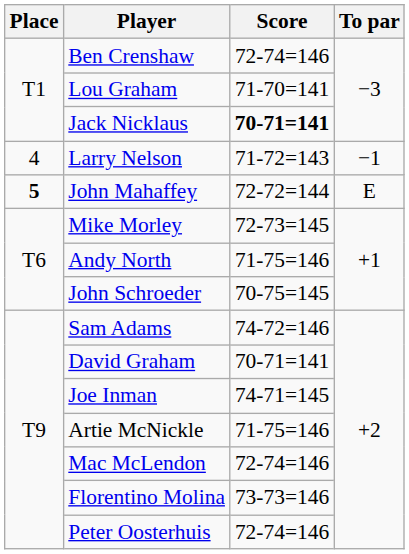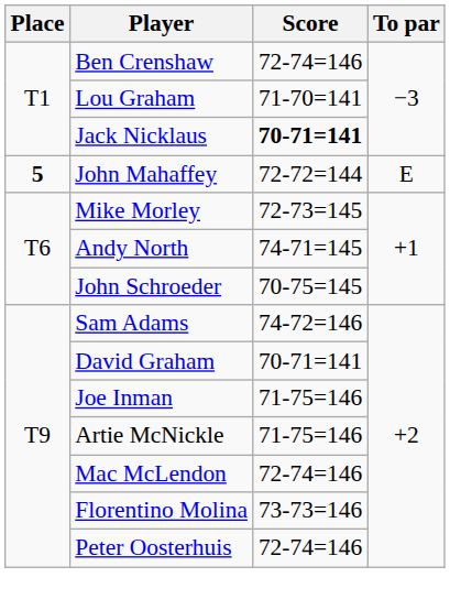- row: 4 | Larry Nelson | 71-72=143 | −1
Andy North | Score: 71-75=146 -> 74-71=145
Joe Inman | Score: 74-71=145 -> 71-75=146
